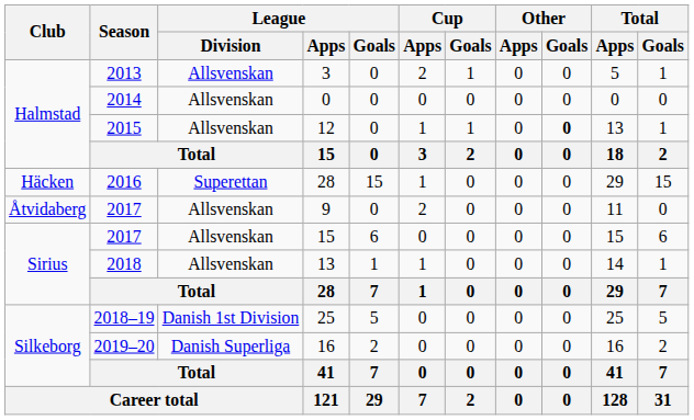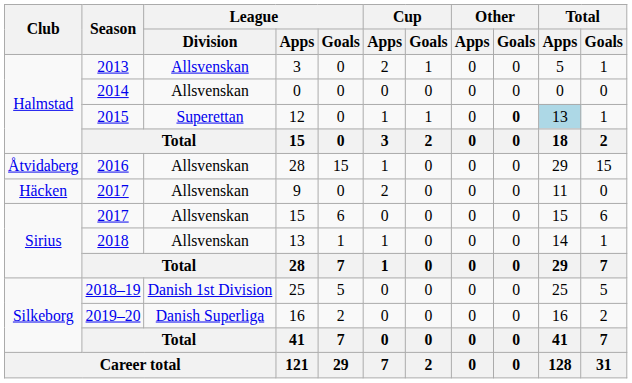12 | League / Division: Allsvenskan -> Superettan
12 | Total / Apps: no background -> lightblue background
2016 / 28 | Club: Häcken -> Åtvidaberg
2016 / 28 | League / Division: Superettan -> Allsvenskan
9 | Club: Åtvidaberg -> Häcken
